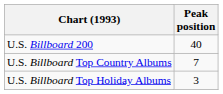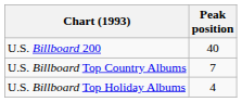U.S. Billboard Top Holiday Albums | Peak position: 3 -> 4
